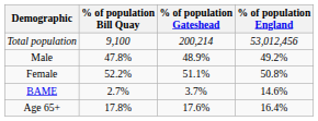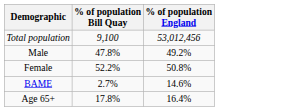- column: % of population Gateshead | 200,214 | 48.9% | 51.1% | 3.7% | 17.6%
